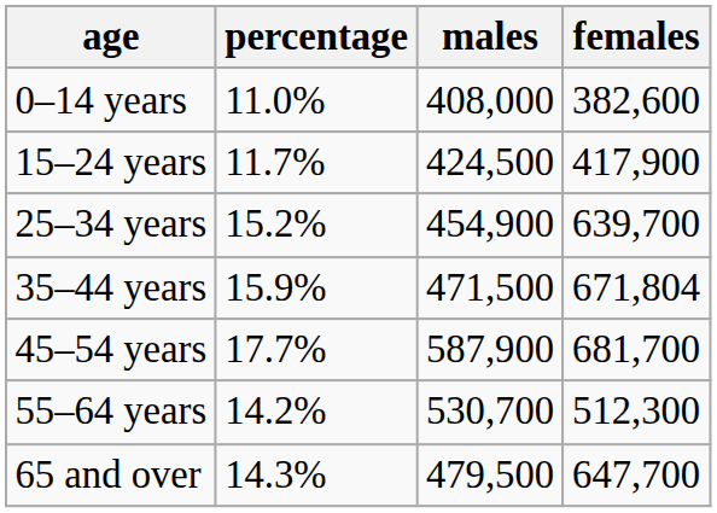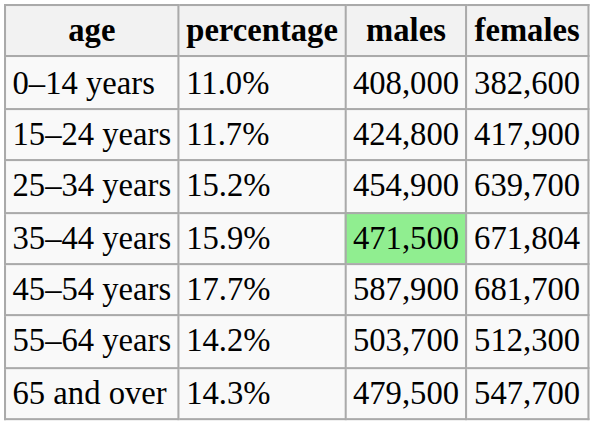15–24 years | males: 424,500 -> 424,800
35–44 years | males: no background -> lightgreen background
55–64 years | males: 530,700 -> 503,700
65 and over | females: 647,700 -> 547,700
